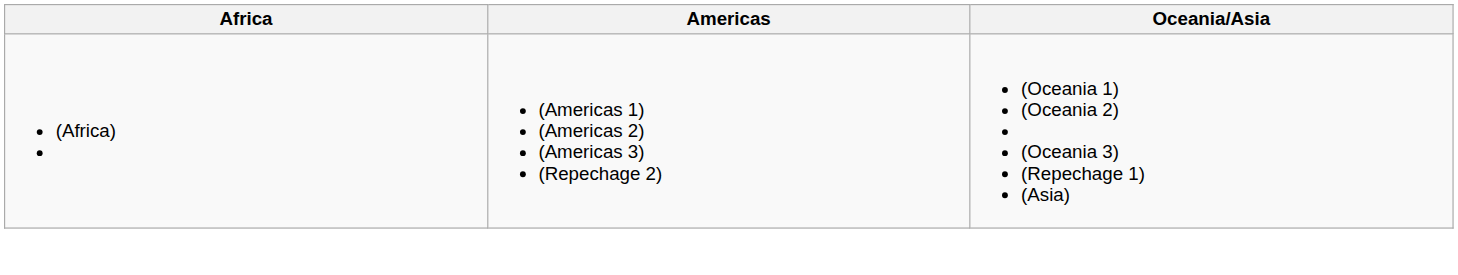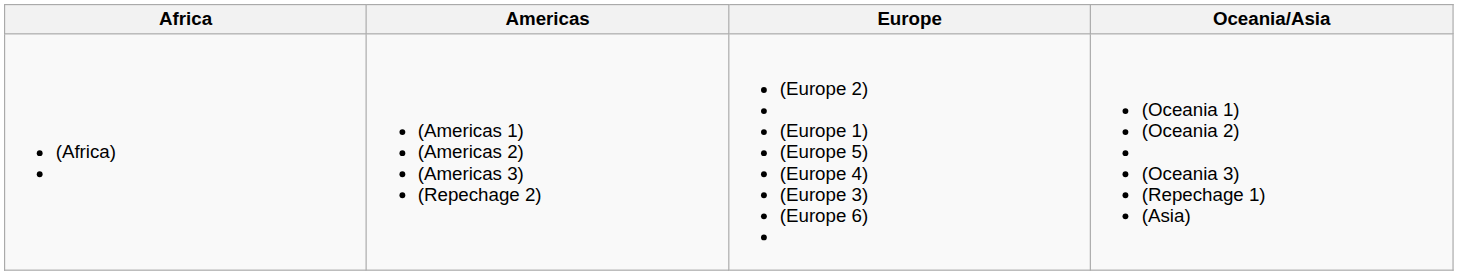+ column: Europe | (Europe 2) (Europe 1) (Europe 5) (Europe 4) (Europe 3) (Europe 6)
